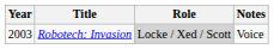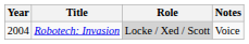Robotech: Invasion | Year: 2003 -> 2004
